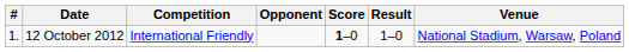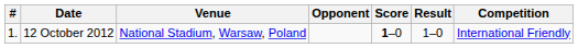columns swapped: Venue <-> Competition
